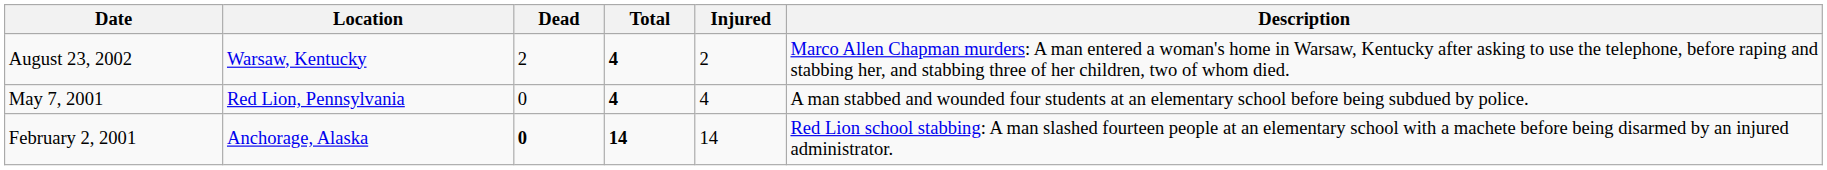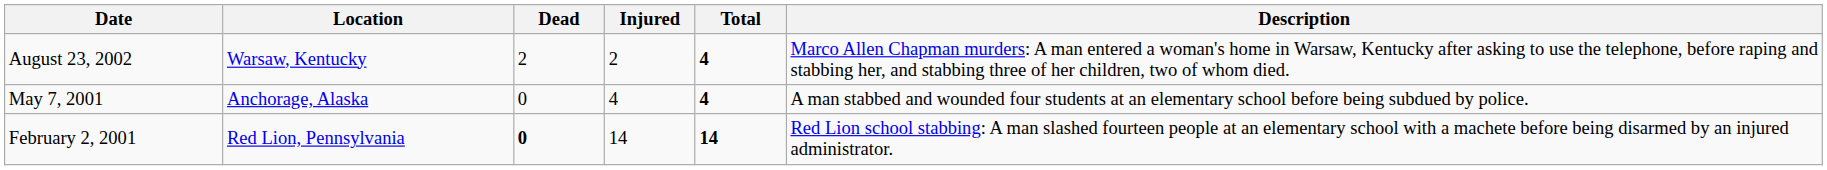columns swapped: Injured <-> Total
May 7, 2001 | Location: Red Lion, Pennsylvania -> Anchorage, Alaska
February 2, 2001 | Location: Anchorage, Alaska -> Red Lion, Pennsylvania
